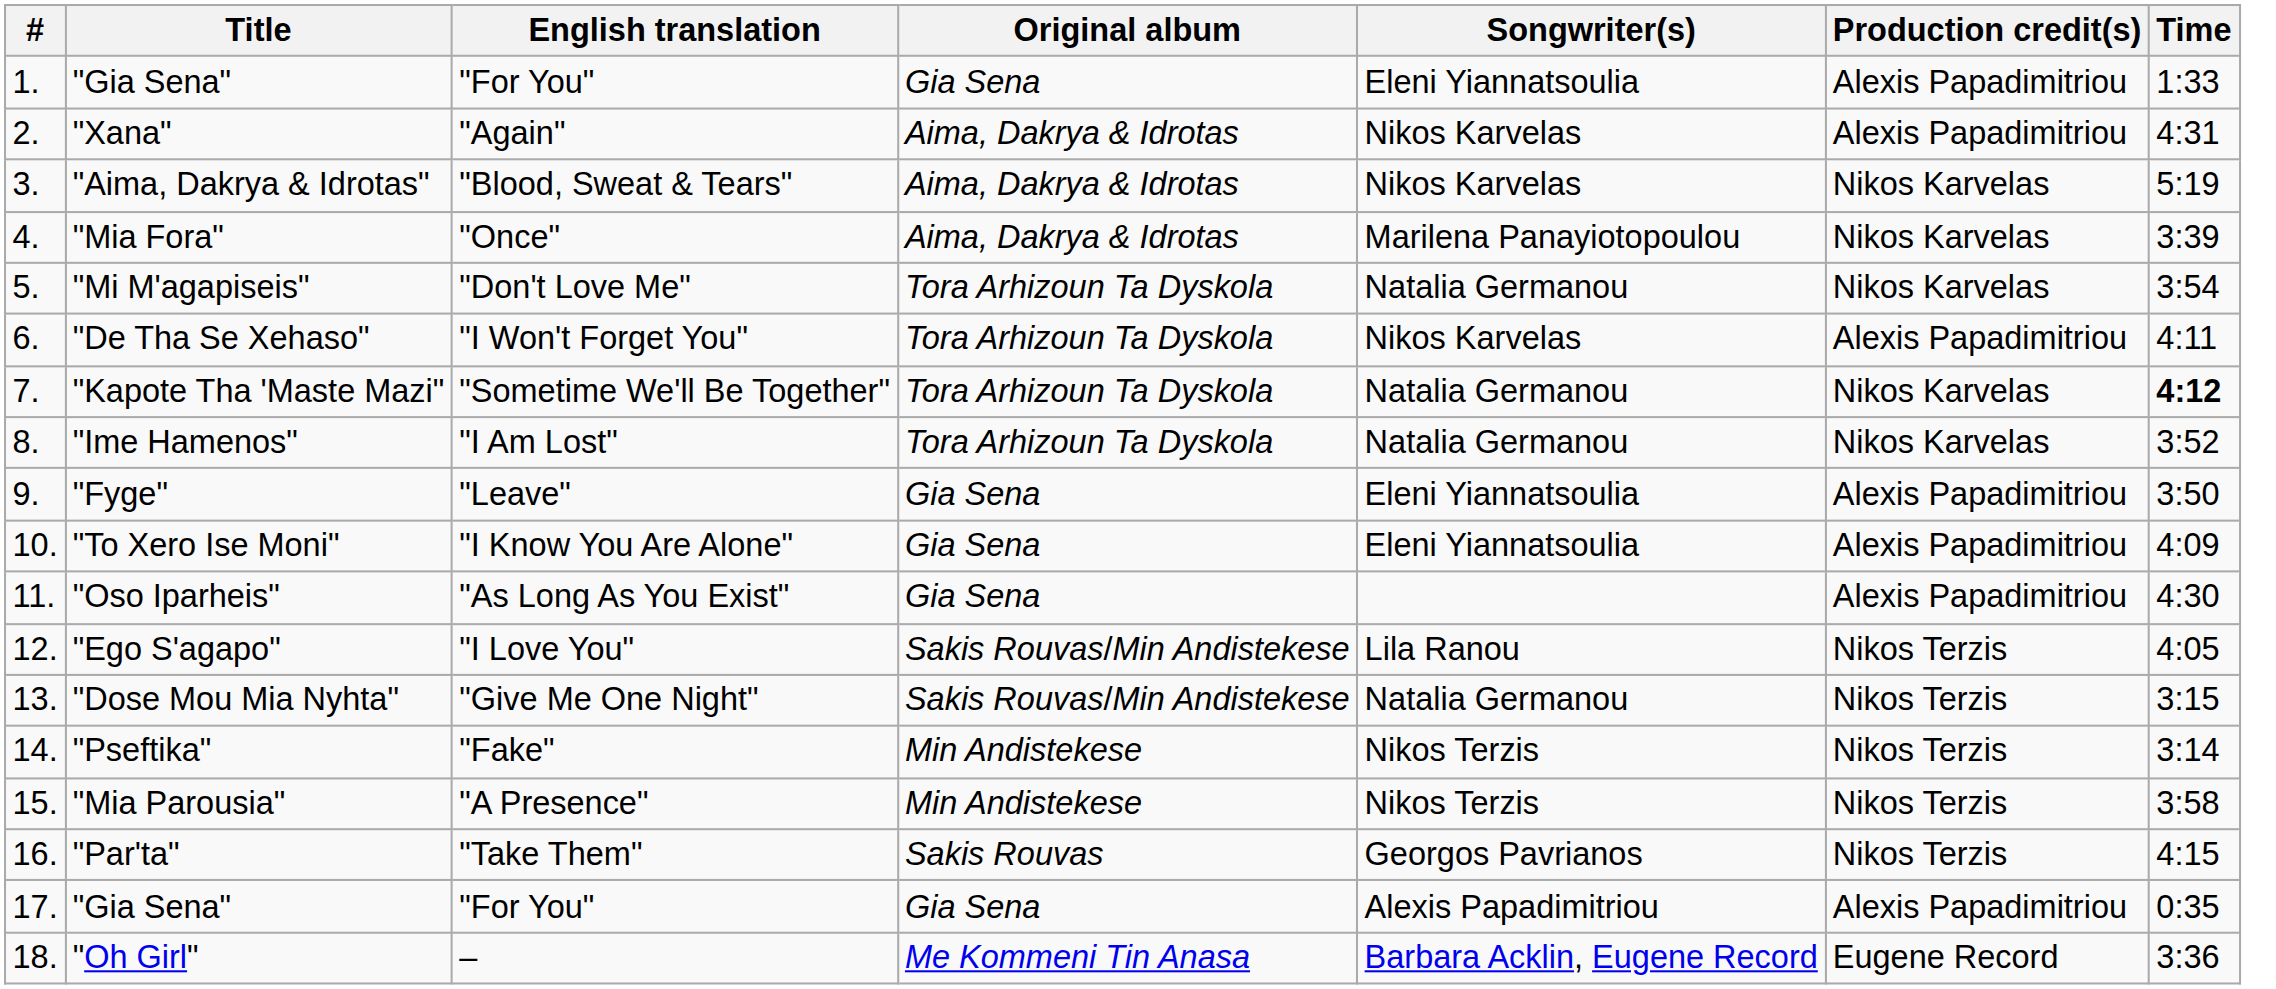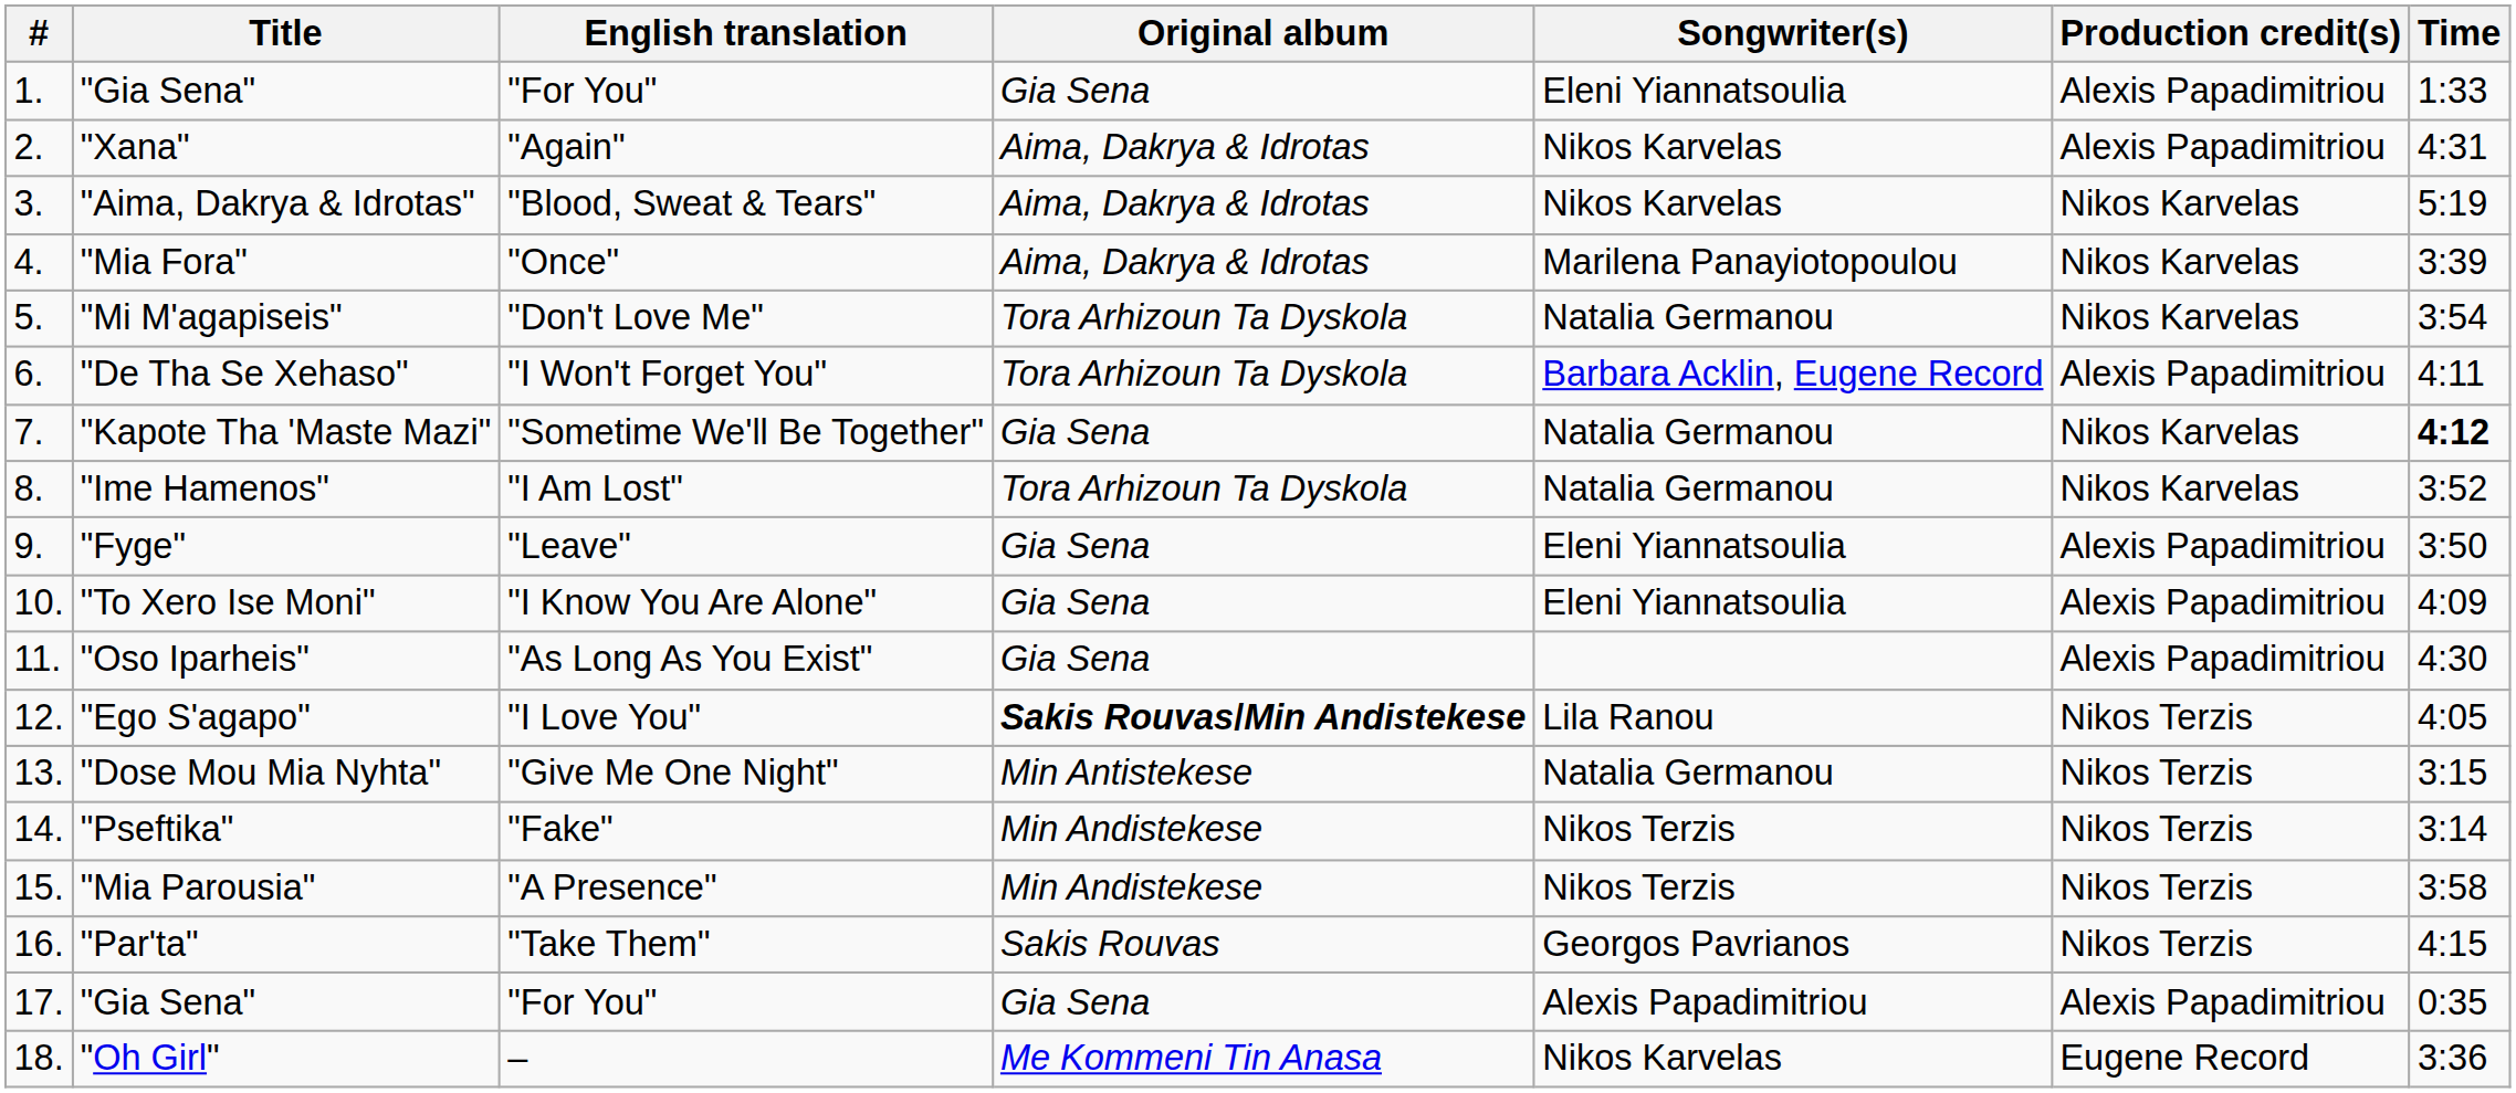"De Tha Se Xehaso" | Songwriter(s): Nikos Karvelas -> Barbara Acklin, Eugene Record
"Kapote Tha 'Maste Mazi" | Original album: Tora Arhizoun Ta Dyskola -> Gia Sena
"Ego S'agapo" | Original album: normal -> bold
"Dose Mou Mia Nyhta" | Original album: Sakis Rouvas/Min Andistekese -> Min Antistekese
"Oh Girl" | Songwriter(s): Barbara Acklin, Eugene Record -> Nikos Karvelas
